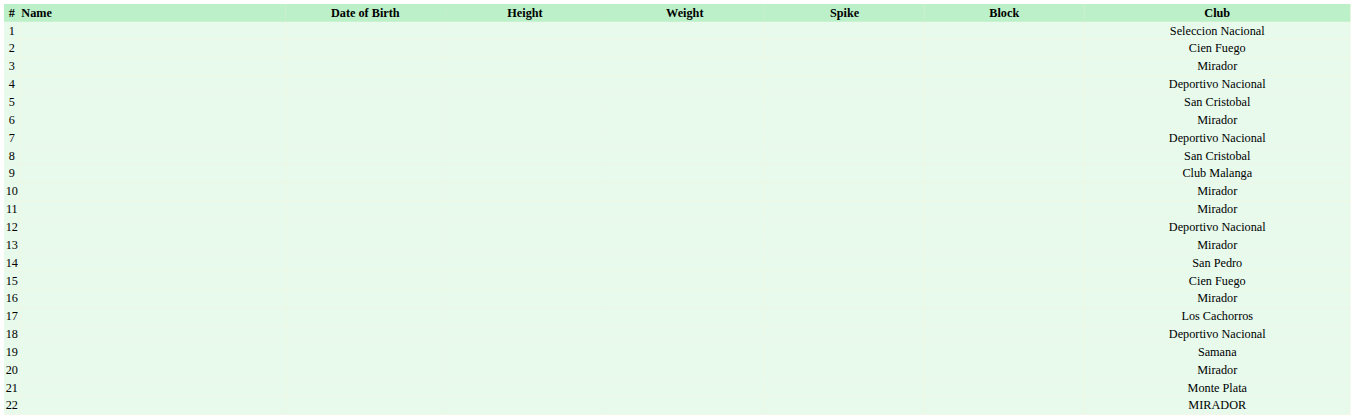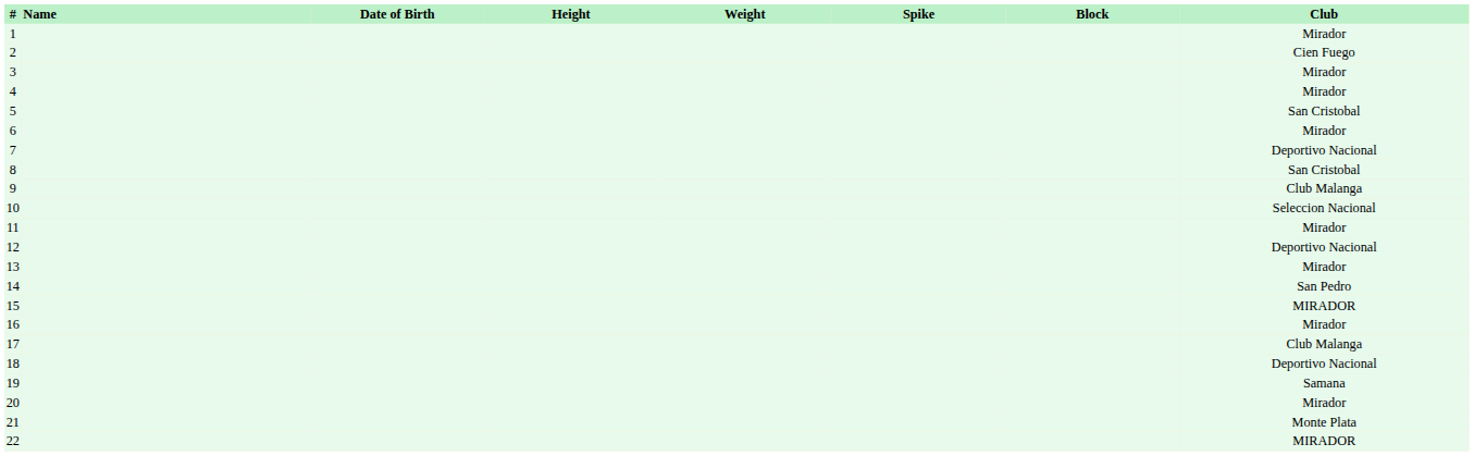1 | Club: Seleccion Nacional -> Mirador
4 | Club: Deportivo Nacional -> Mirador
10 | Club: Mirador -> Seleccion Nacional
15 | Club: Cien Fuego -> MIRADOR
17 | Club: Los Cachorros -> Club Malanga
